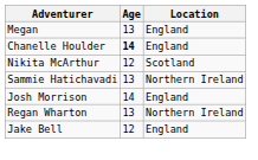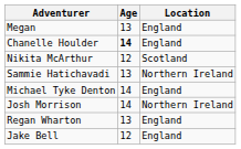+ row: Michael Tyke Denton | 14 | England
Josh Morrison | Location: England -> Northern Ireland
Regan Wharton | Location: Northern Ireland -> England
